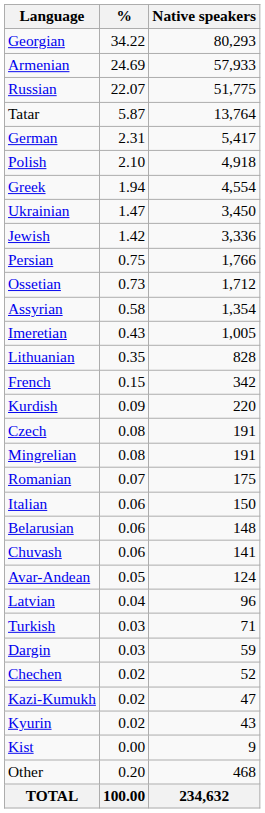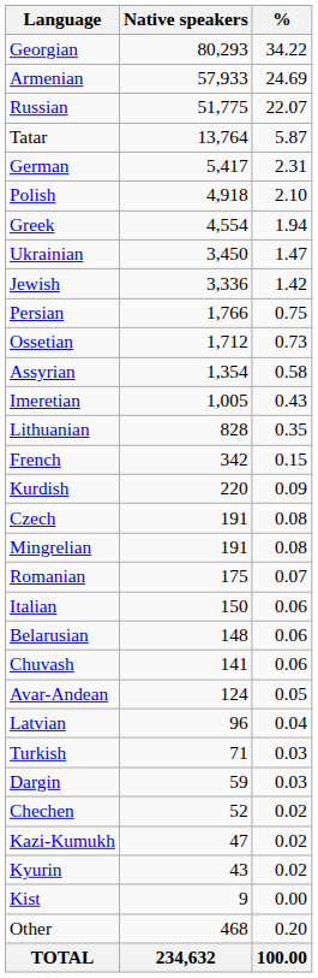columns swapped: Native speakers <-> %
